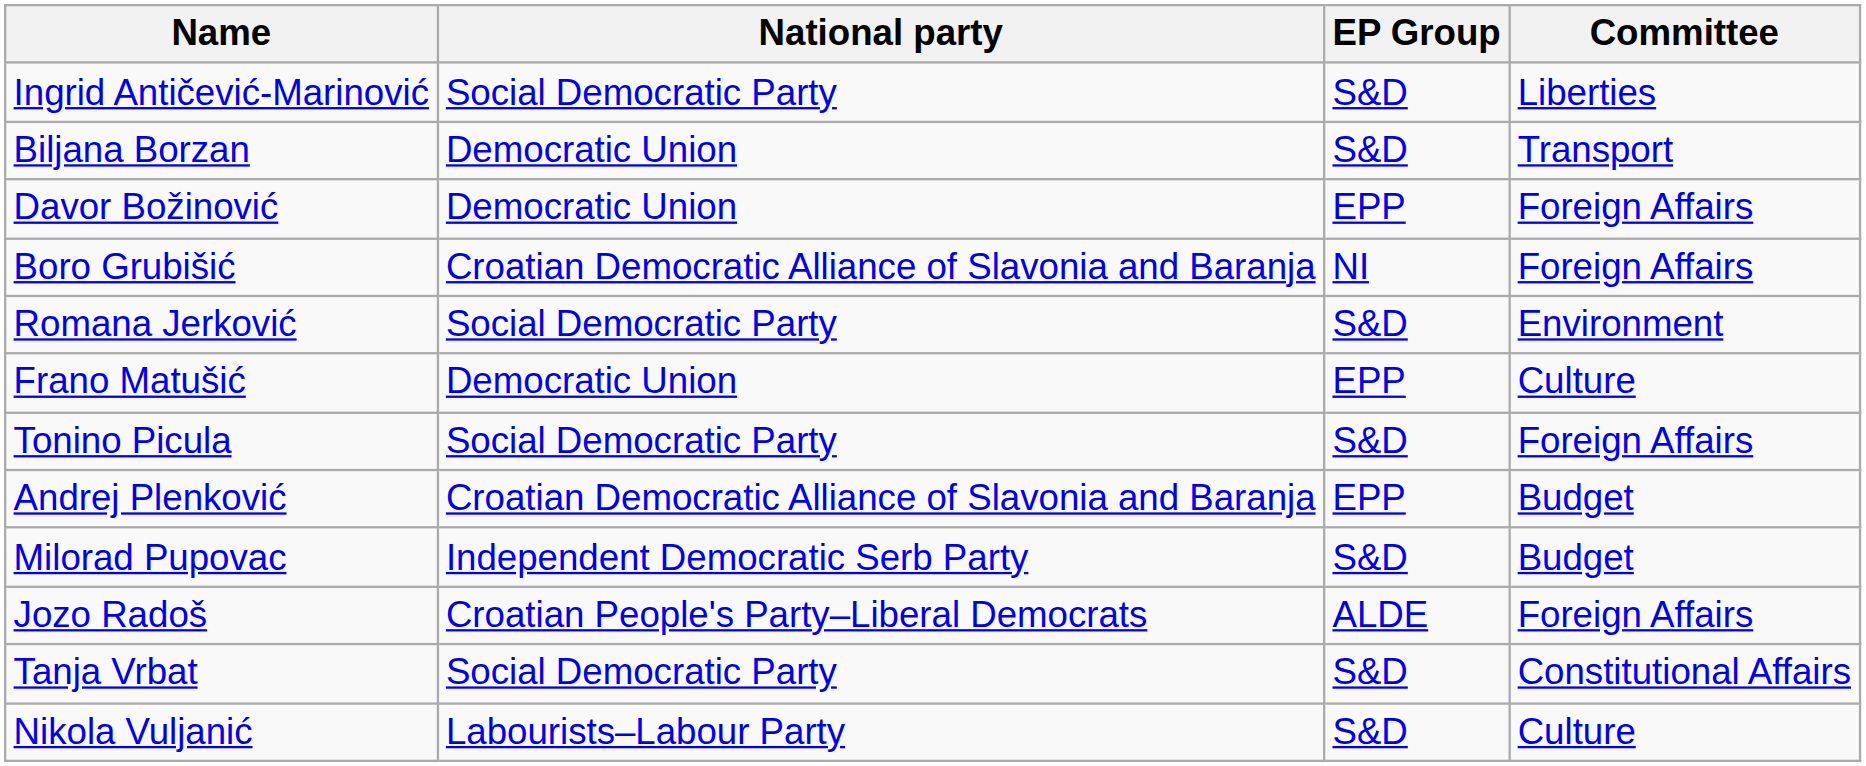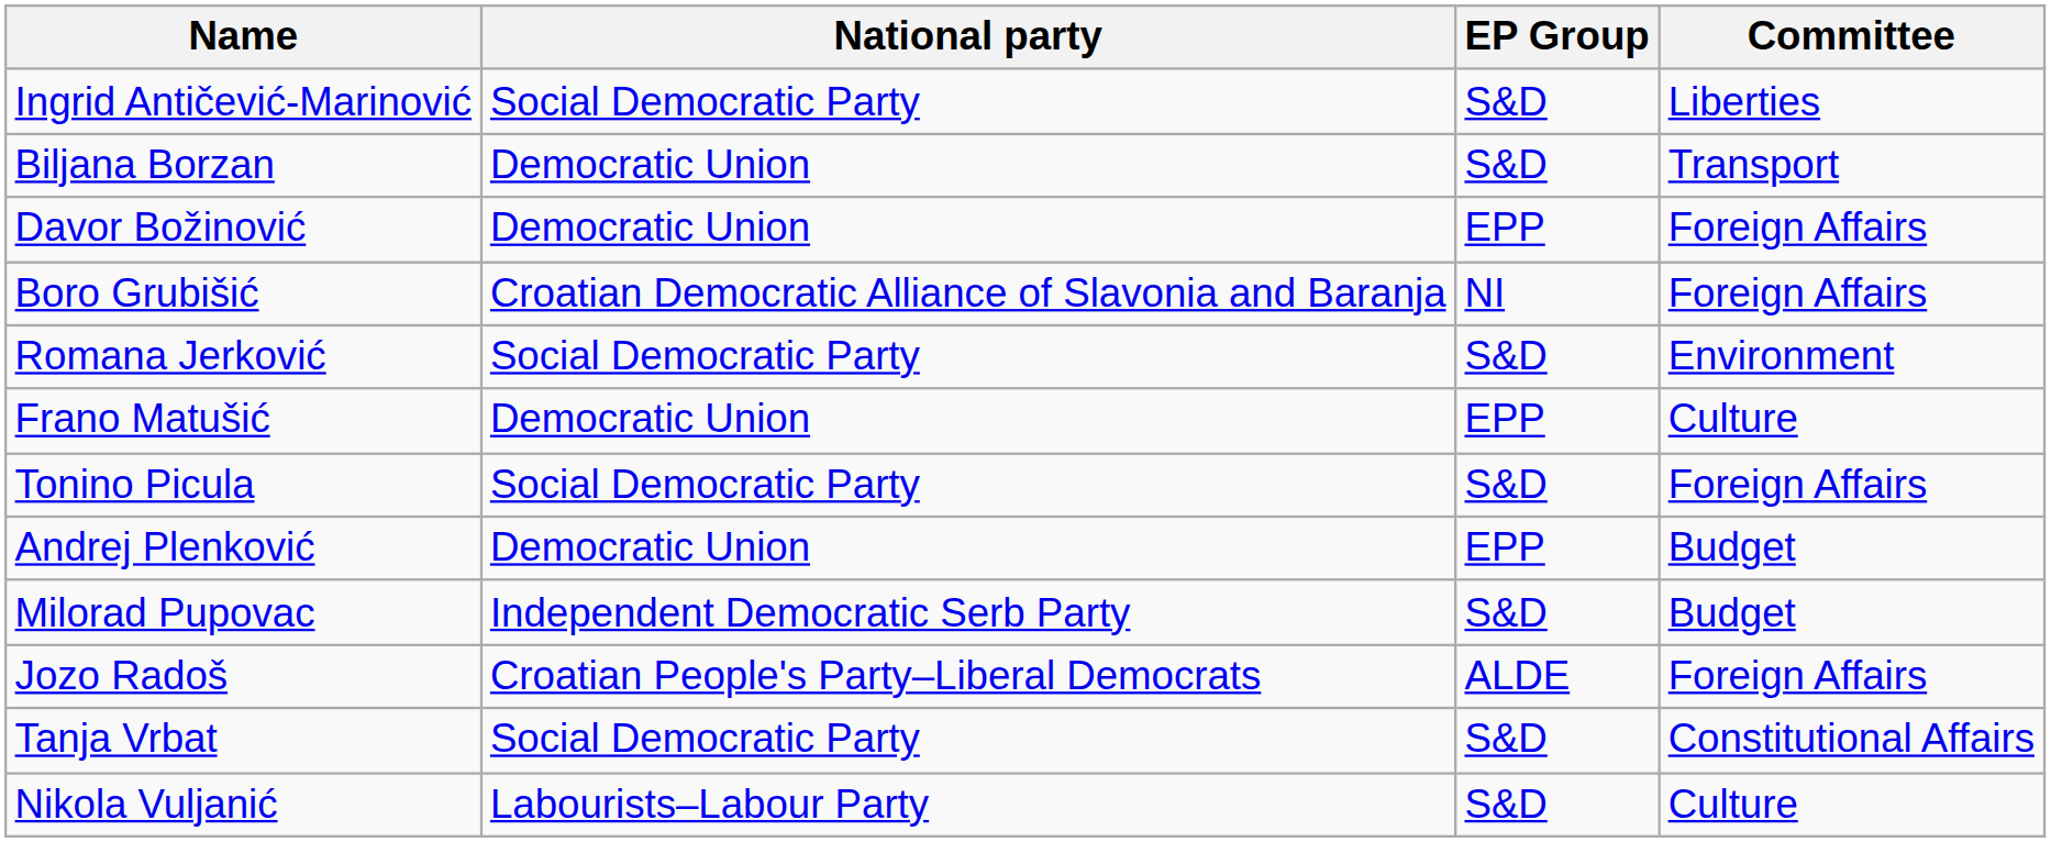Andrej Plenković | National party: Croatian Democratic Alliance of Slavonia and Baranja -> Democratic Union
